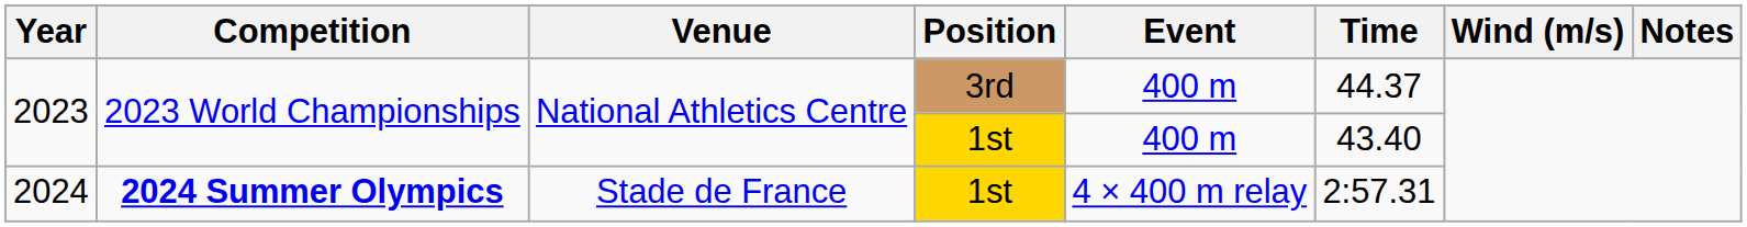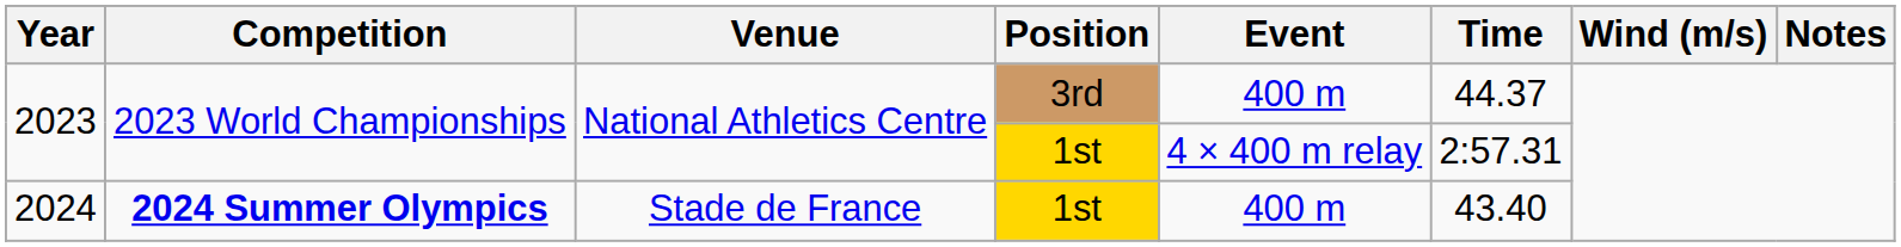2023 / 1st | Event: 400 m -> 4 × 400 m relay
2023 / 1st | Time: 43.40 -> 2:57.31
2024 | Event: 4 × 400 m relay -> 400 m
2024 | Time: 2:57.31 -> 43.40
